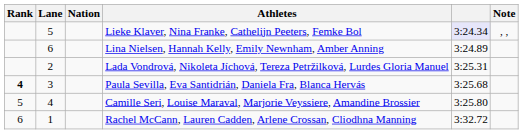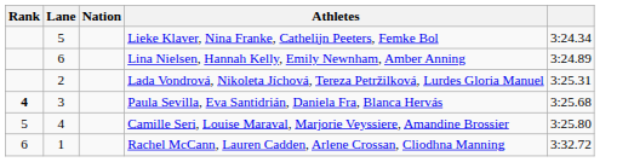- column: Note | , ,
Lieke Klaver, Nina Franke, Cathelijn Peeters, Femke Bol | column 5: lavender background -> no background
